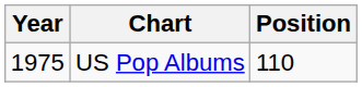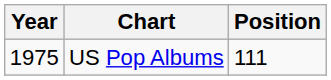US Pop Albums | Position: 110 -> 111
